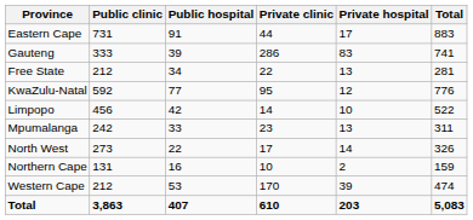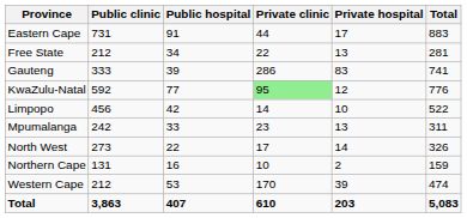rows swapped: Free State <-> Gauteng
KwaZulu-Natal | Private clinic: no background -> lightgreen background
